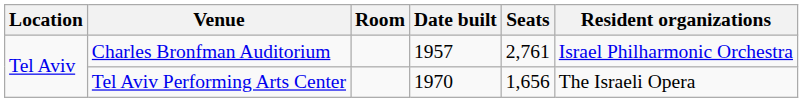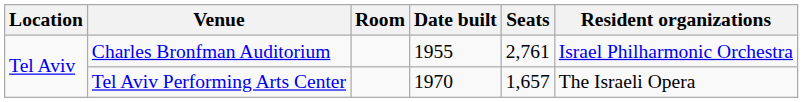Charles Bronfman Auditorium | Date built: 1957 -> 1955
Tel Aviv Performing Arts Center | Seats: 1,656 -> 1,657
